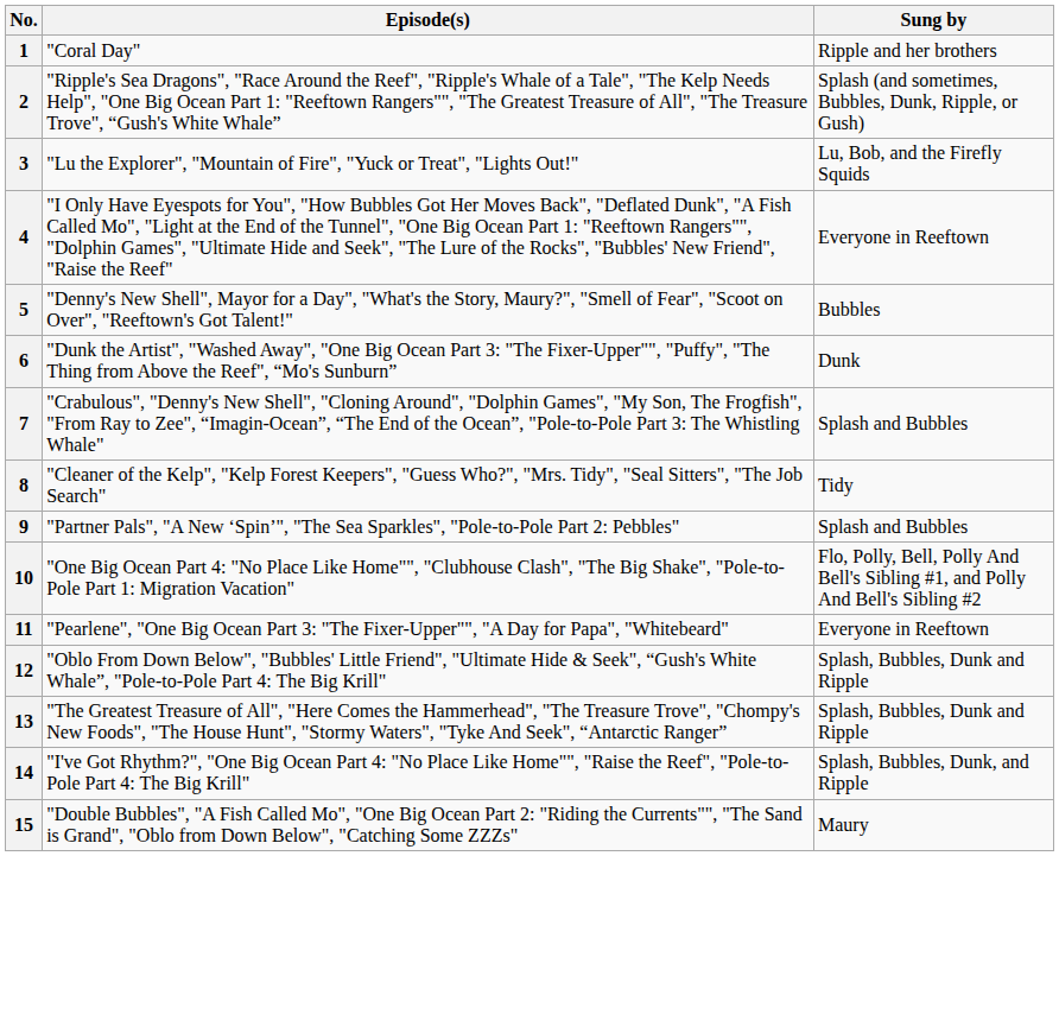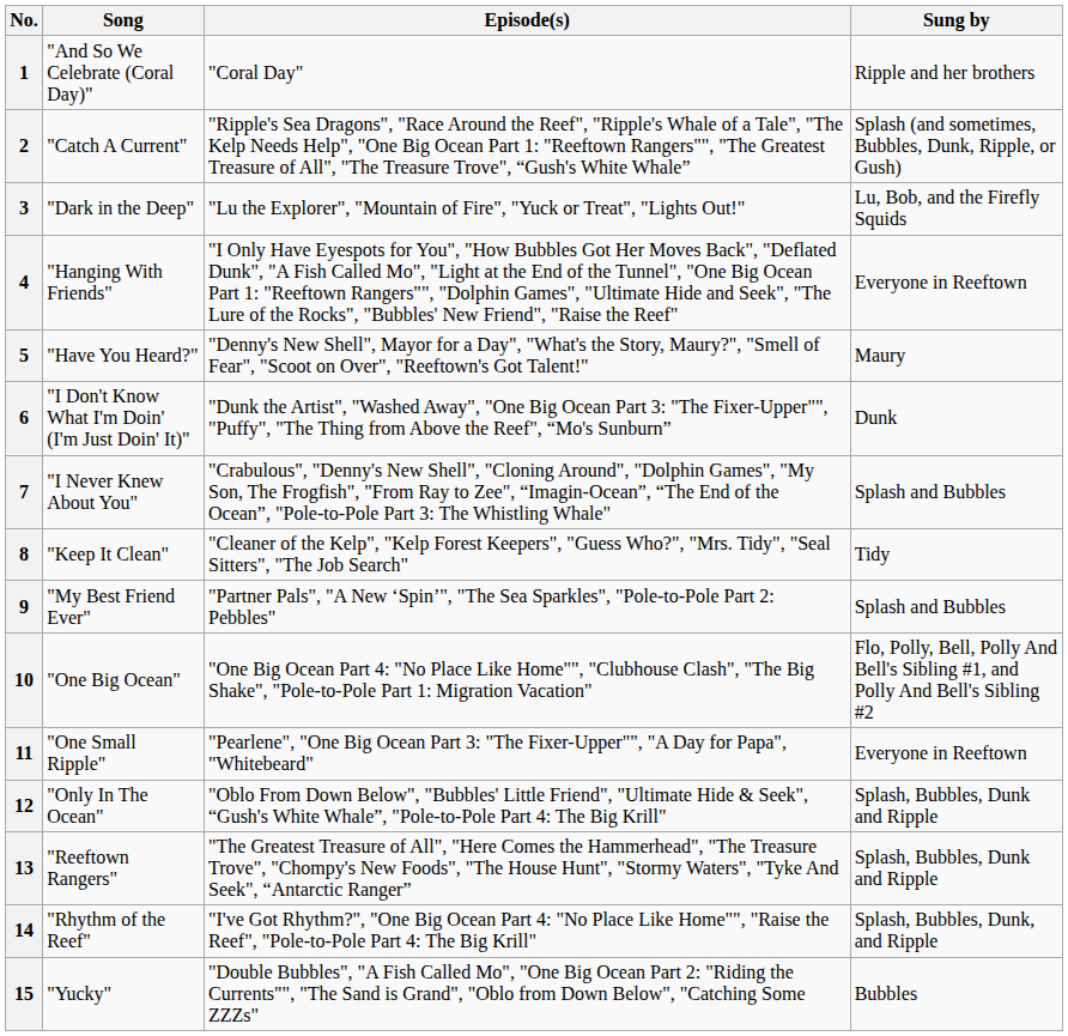+ column: Song | "And So We Celebrate (Coral Day)" | "Catch A Current" | "Dark in the Deep" | "Hanging With Friends" | "Have You Heard?" | "I Don't Know What I'm Doin' (I'm Just Doin' It)" | "I Never Knew About You" | "Keep It Clean" | "My Best Friend Ever" | "One Big Ocean" | "One Small Ripple" | "Only In The Ocean" | "Reeftown Rangers" | "Rhythm of the Reef" | "Yucky"
5 | Sung by: Bubbles -> Maury
15 | Sung by: Maury -> Bubbles
